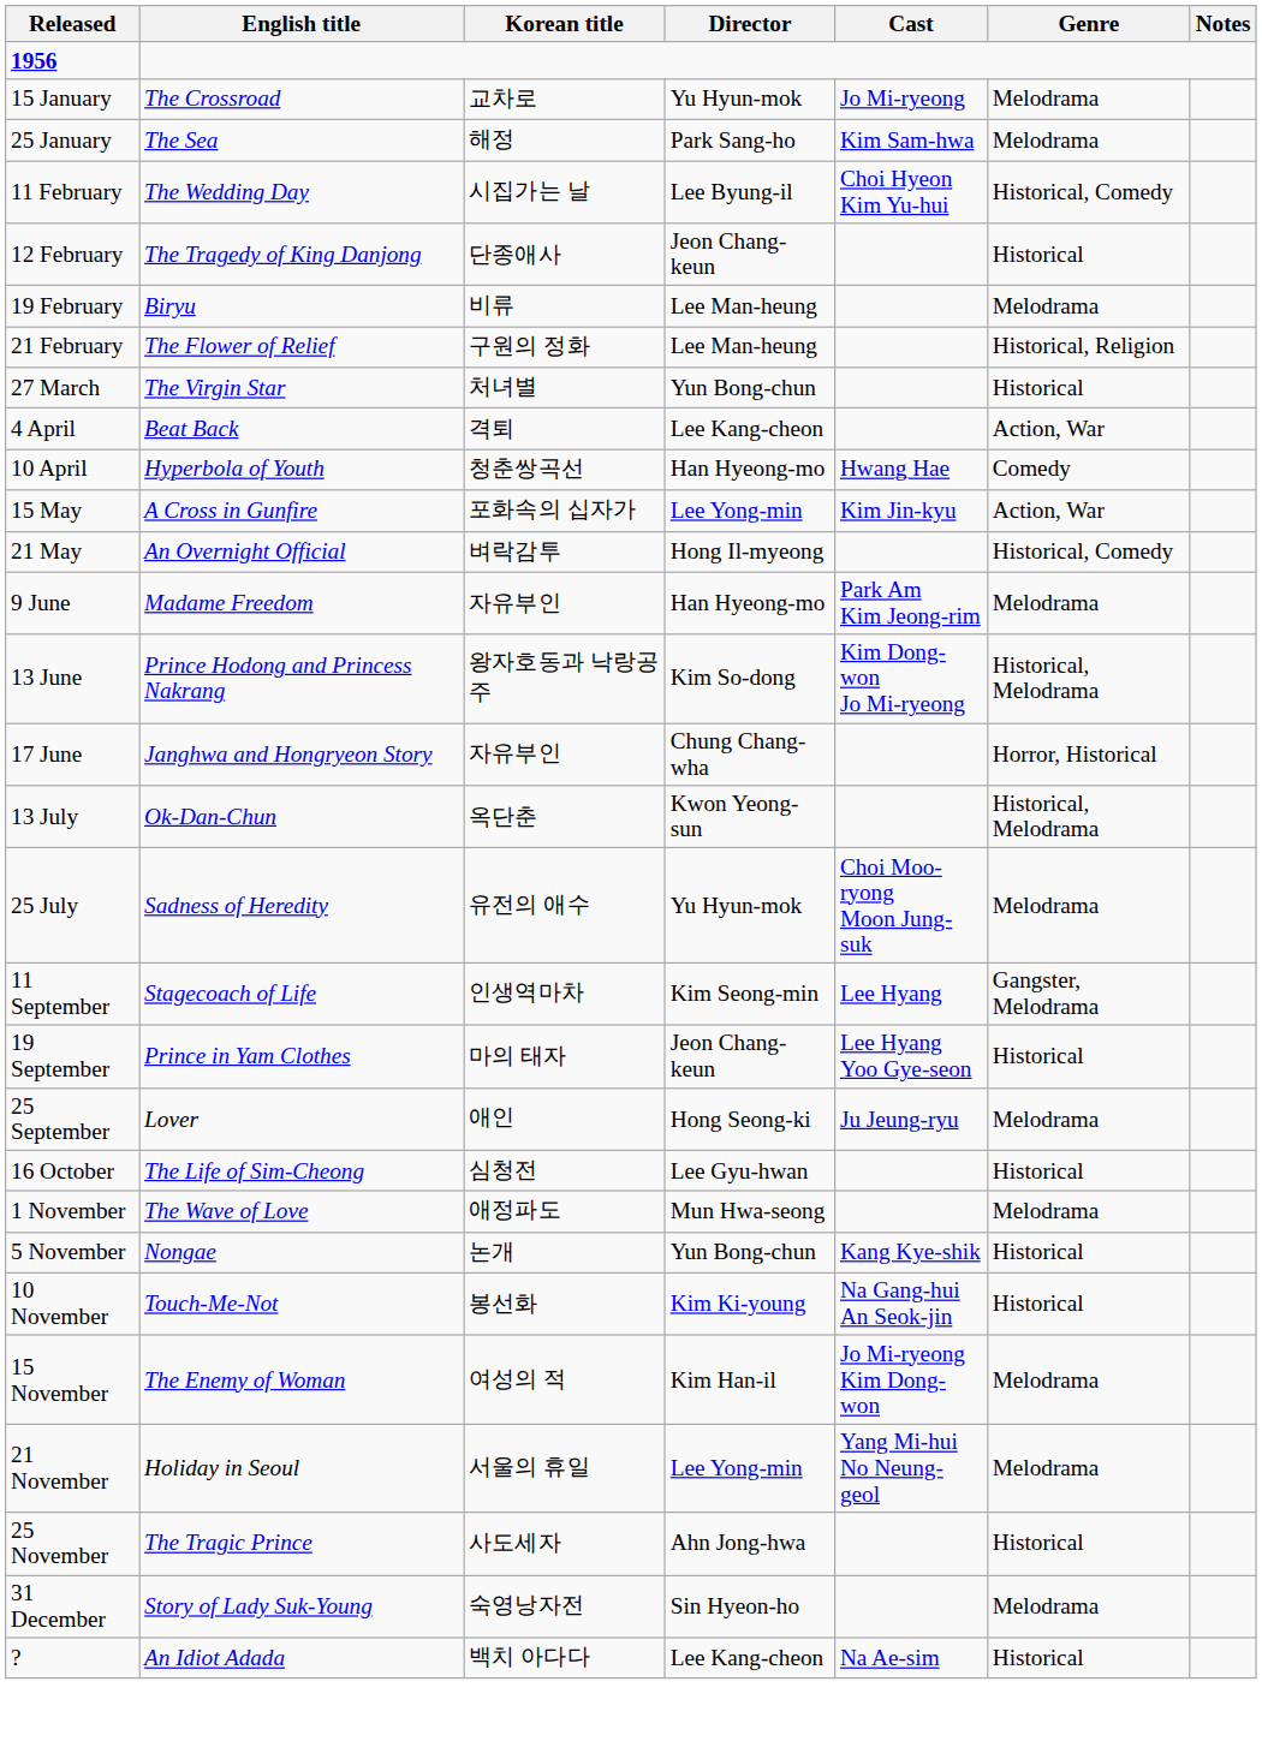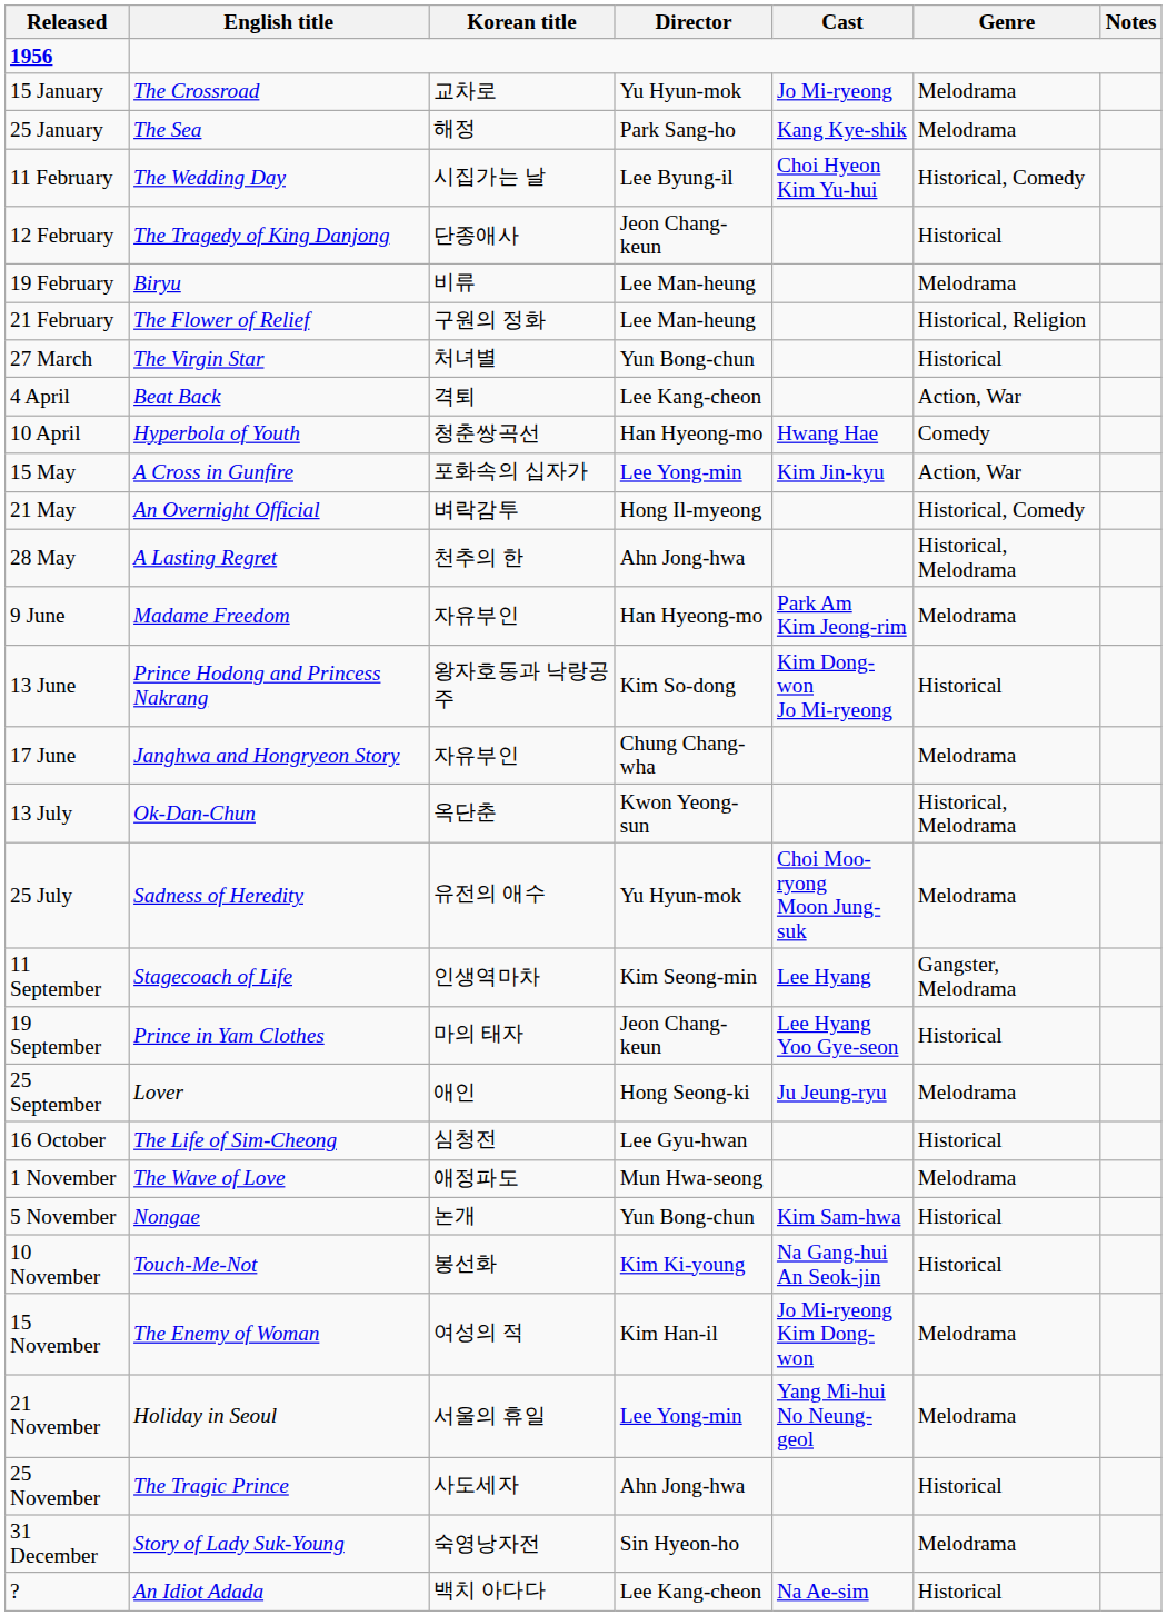25 January | Cast: Kim Sam-hwa -> Kang Kye-shik
+ row: 28 May | A Lasting Regret | 천추의 한 | Ahn Jong-hwa | Historical, Melodrama
13 June | Genre: Historical, Melodrama -> Historical
17 June | Genre: Horror, Historical -> Melodrama
5 November | Cast: Kang Kye-shik -> Kim Sam-hwa
